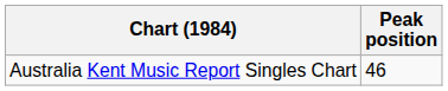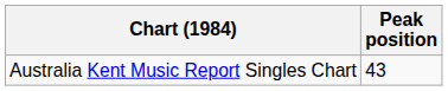Australia Kent Music Report Singles Chart | Peak position: 46 -> 43
